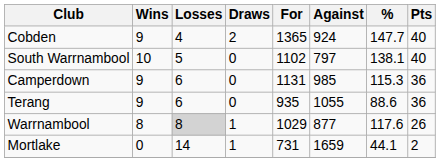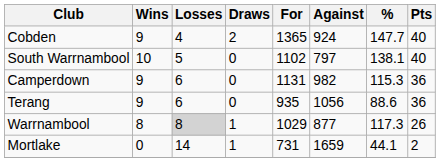Camperdown | Against: 985 -> 982
Terang | Against: 1055 -> 1056
Warrnambool | %: 117.6 -> 117.3
